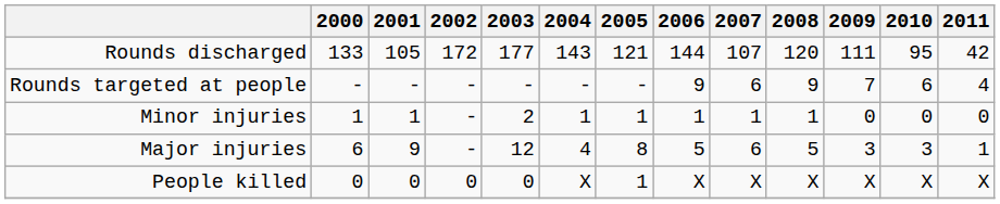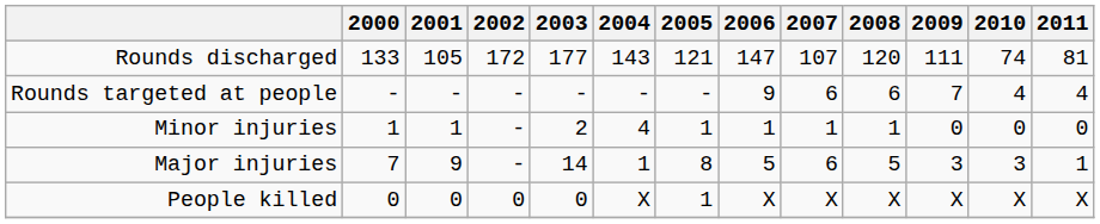Rounds discharged | 2006: 144 -> 147
Rounds discharged | 2010: 95 -> 74
Rounds discharged | 2011: 42 -> 81
Rounds targeted at people | 2008: 9 -> 6
Rounds targeted at people | 2010: 6 -> 4
Minor injuries | 2004: 1 -> 4
Major injuries | 2000: 6 -> 7
Major injuries | 2003: 12 -> 14
Major injuries | 2004: 4 -> 1
